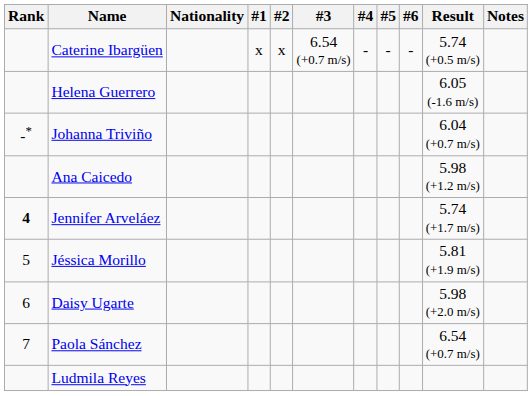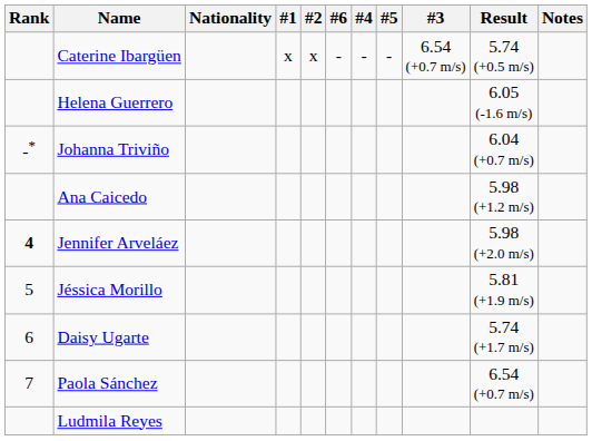columns swapped: #3 <-> #6
Jennifer Arveláez | Result: 5.74 (+1.7 m/s) -> 5.98 (+2.0 m/s)
Daisy Ugarte | Result: 5.98 (+2.0 m/s) -> 5.74 (+1.7 m/s)
